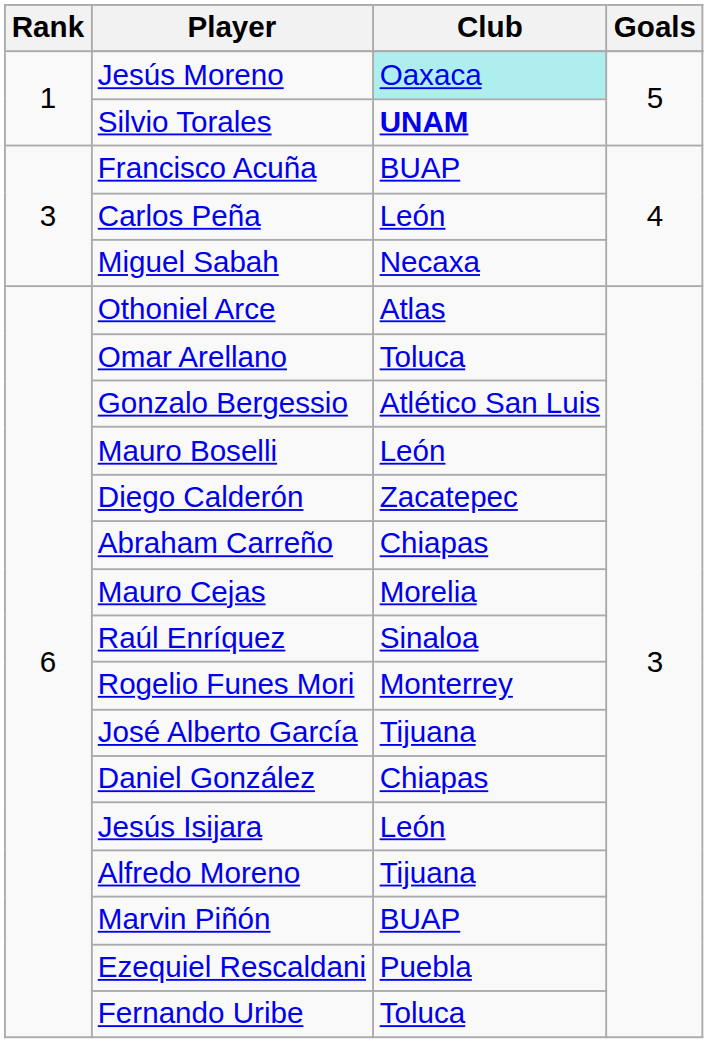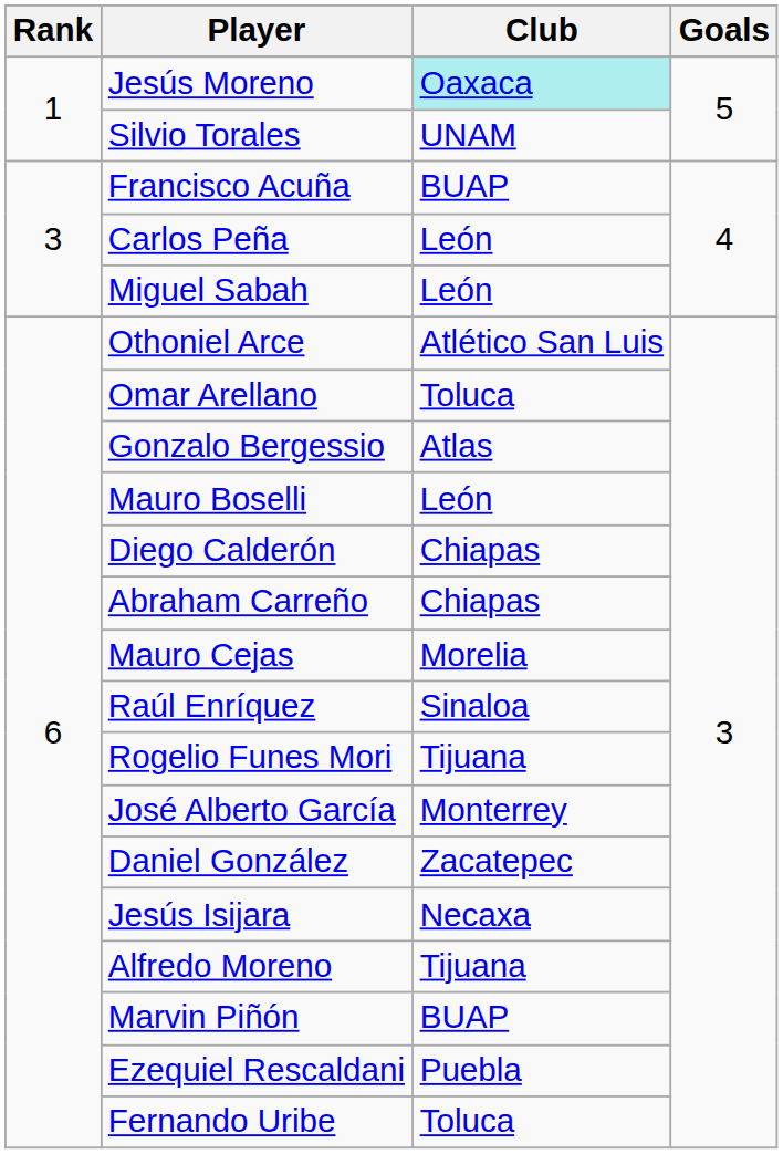Silvio Torales | Club: bold -> normal
Miguel Sabah | Club: Necaxa -> León
Othoniel Arce | Club: Atlas -> Atlético San Luis
Gonzalo Bergessio | Club: Atlético San Luis -> Atlas
Diego Calderón | Club: Zacatepec -> Chiapas
Rogelio Funes Mori | Club: Monterrey -> Tijuana
José Alberto García | Club: Tijuana -> Monterrey
Daniel González | Club: Chiapas -> Zacatepec
Jesús Isijara | Club: León -> Necaxa
